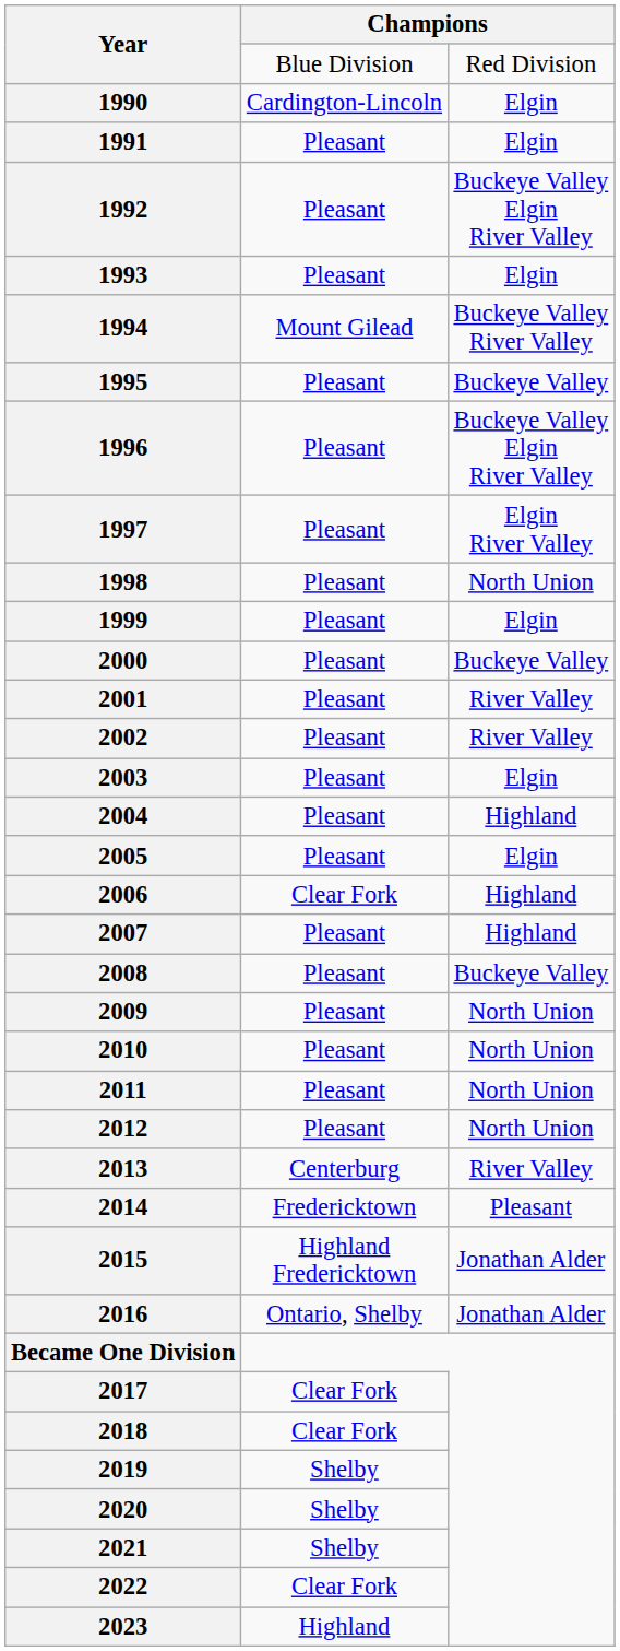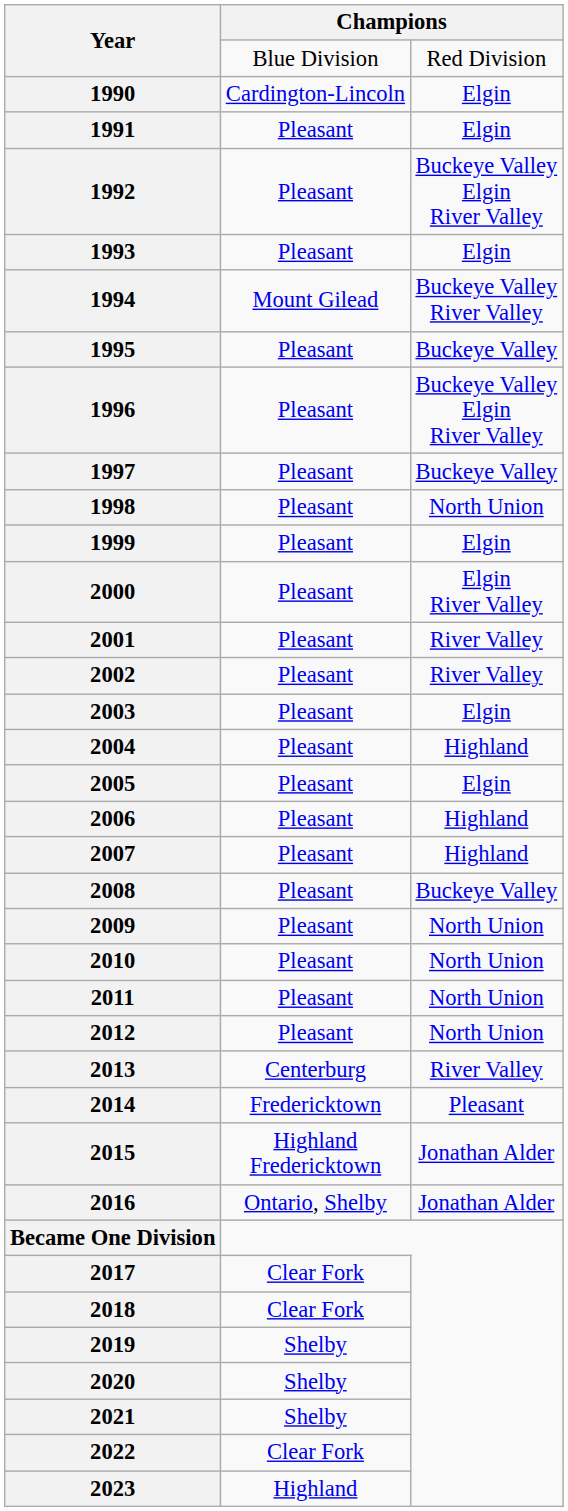1997 | column 3: Elgin River Valley -> Buckeye Valley
2000 | column 3: Buckeye Valley -> Elgin River Valley
2006 | column 2: Clear Fork -> Pleasant
